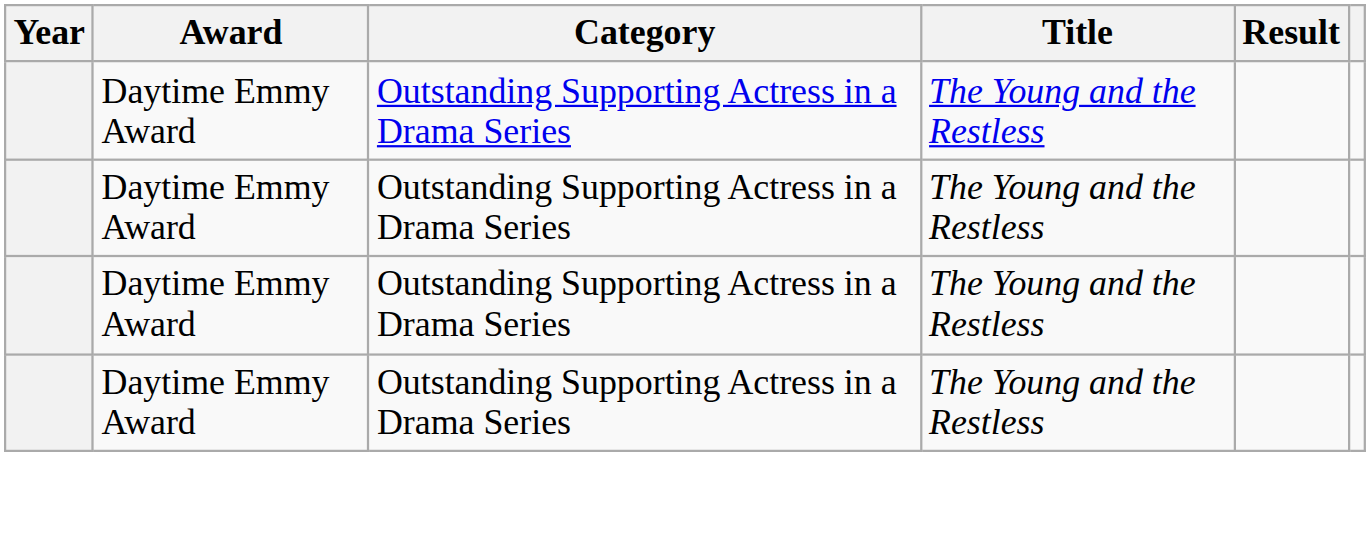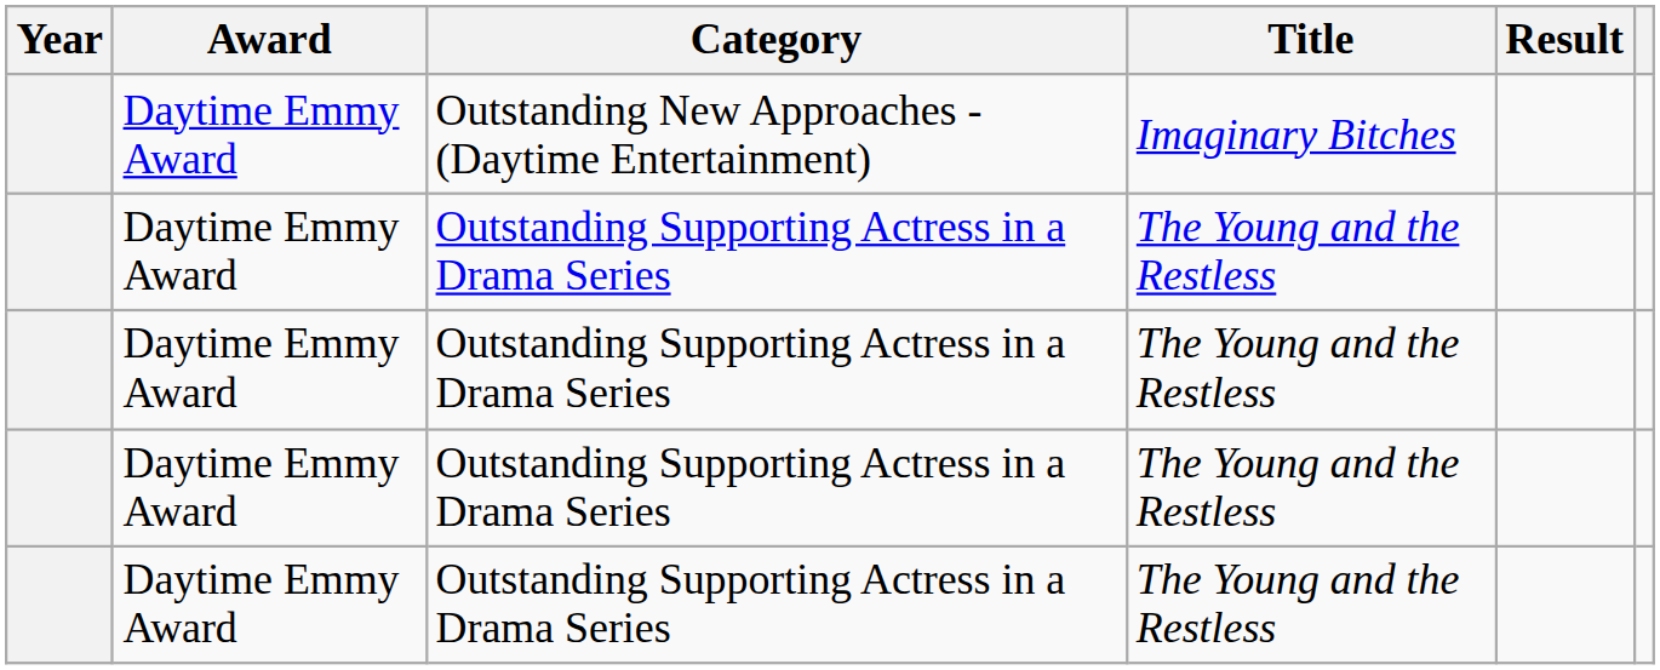+ row: Daytime Emmy Award | Outstanding New Approaches - (Daytime Entertainment) | Imaginary Bitches
